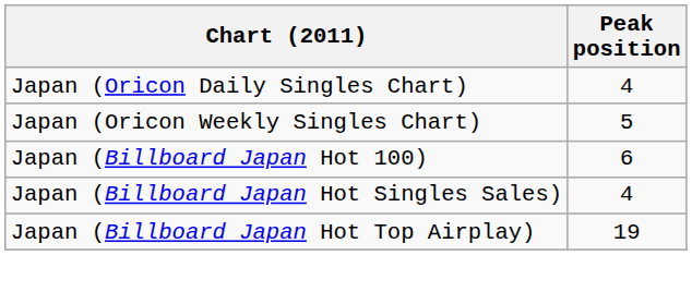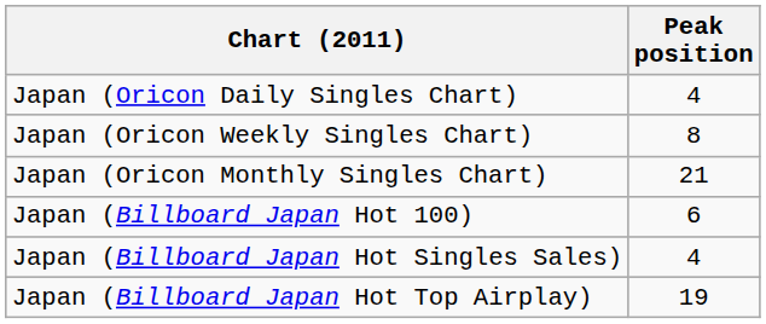Japan (Oricon Weekly Singles Chart) | Peak position: 5 -> 8
+ row: Japan (Oricon Monthly Singles Chart) | 21
